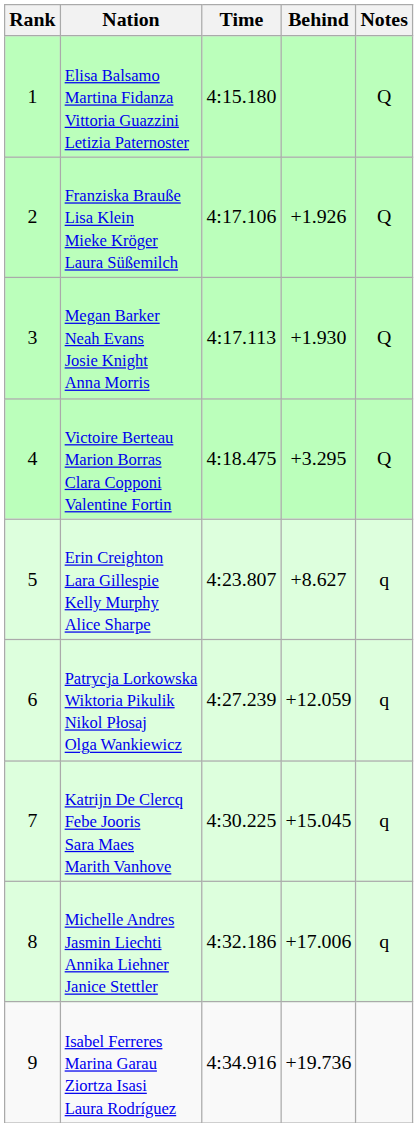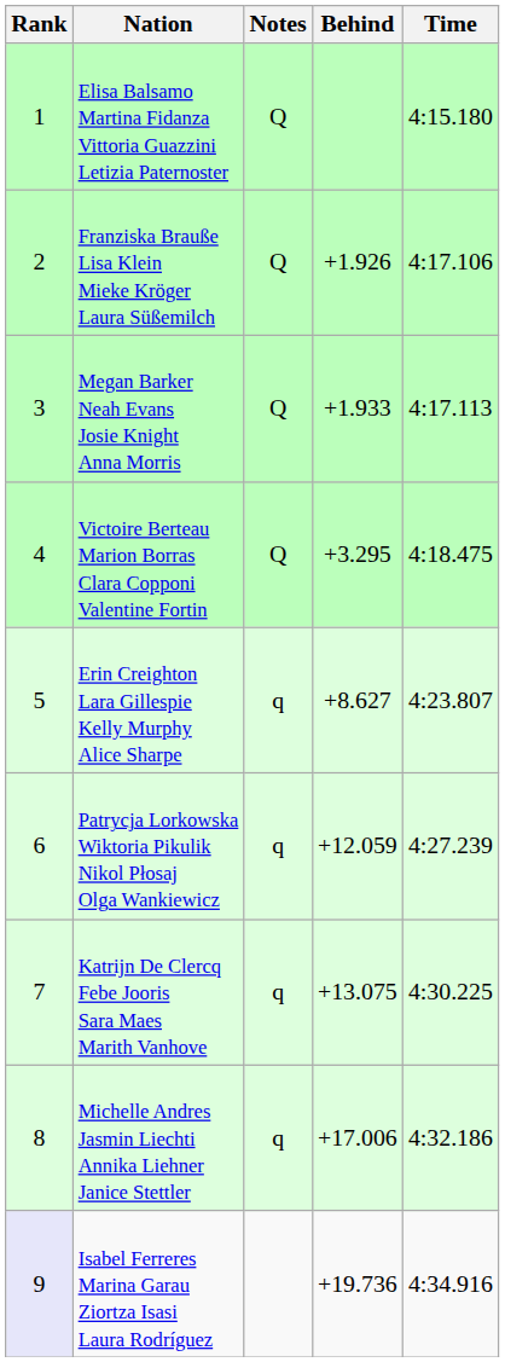columns swapped: Time <-> Notes
Megan Barker Neah Evans Josie Knight Anna Morris | Behind: +1.930 -> +1.933
Katrijn De Clercq Febe Jooris Sara Maes Marith Vanhove | Behind: +15.045 -> +13.075
Isabel Ferreres Marina Garau Ziortza Isasi Laura Rodríguez | Rank: no background -> lavender background
